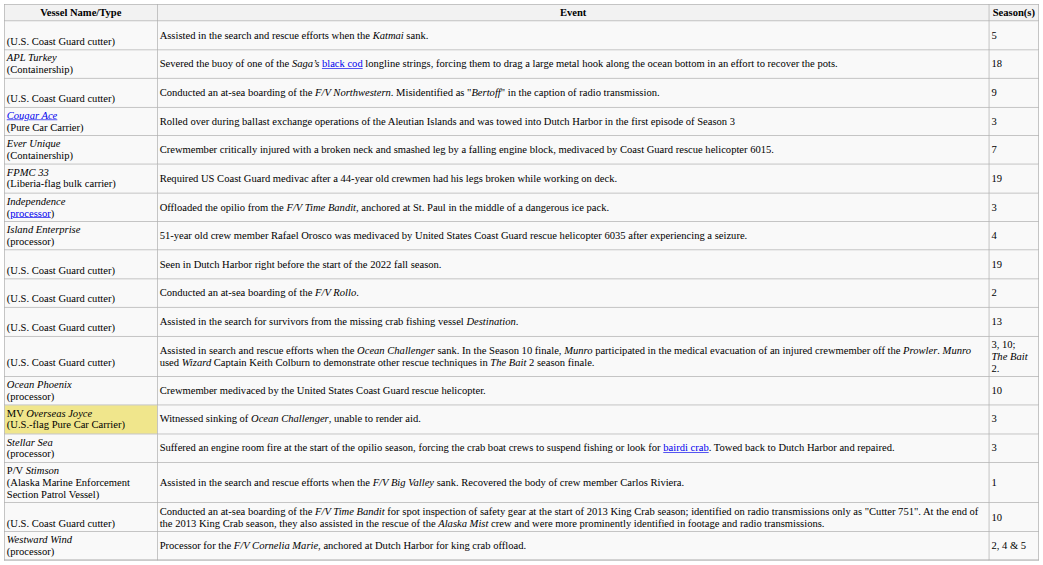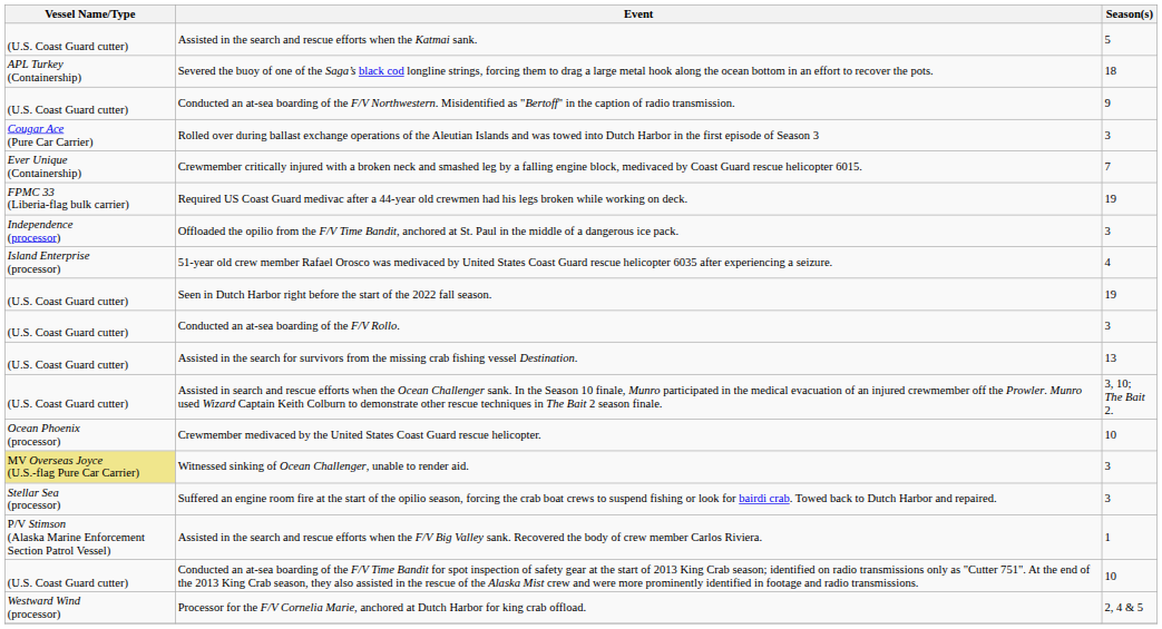Conducted an at-sea boarding of the F/V Rollo. | Season(s): 2 -> 3
